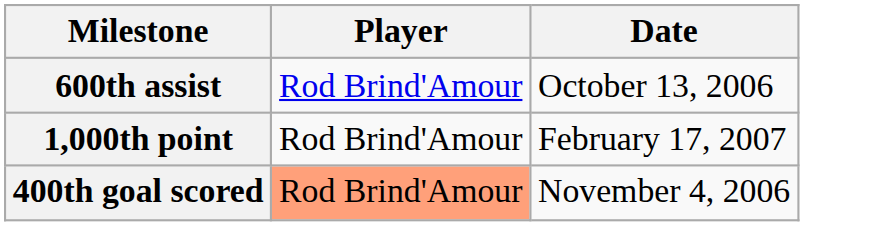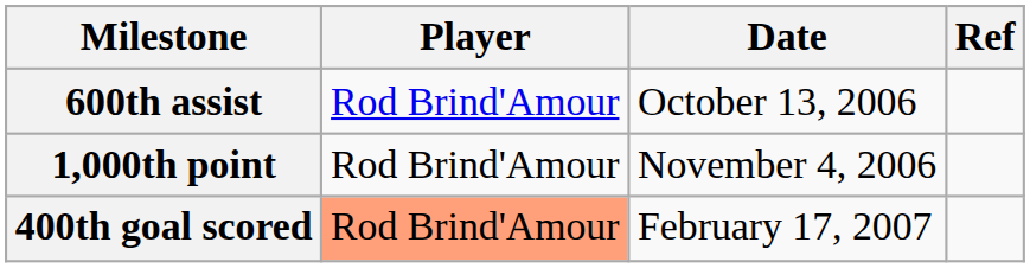+ column: Ref
1,000th point | Date: February 17, 2007 -> November 4, 2006
400th goal scored | Date: November 4, 2006 -> February 17, 2007
